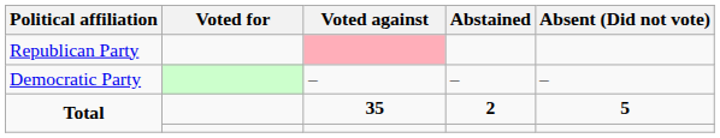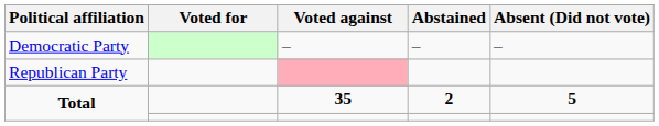rows swapped: Democratic Party <-> Republican Party
